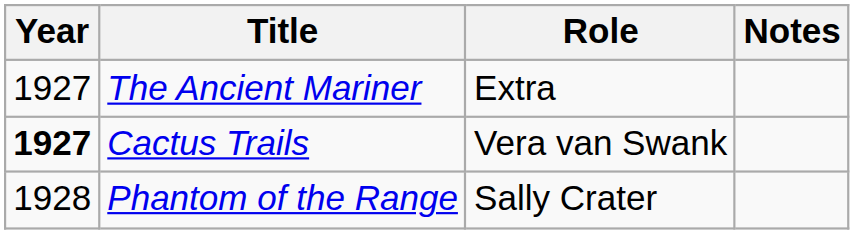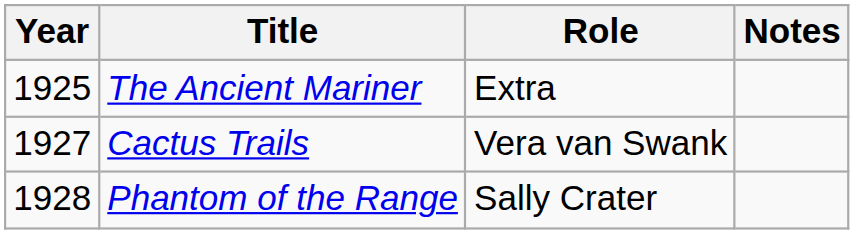The Ancient Mariner | Year: 1927 -> 1925
Cactus Trails | Year: bold -> normal
